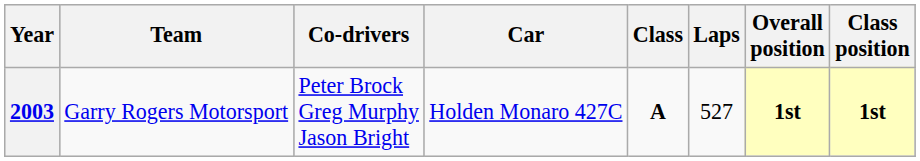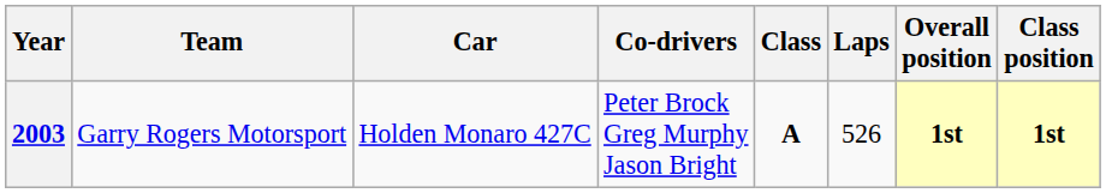columns swapped: Co-drivers <-> Car
2003 | Laps: 527 -> 526
